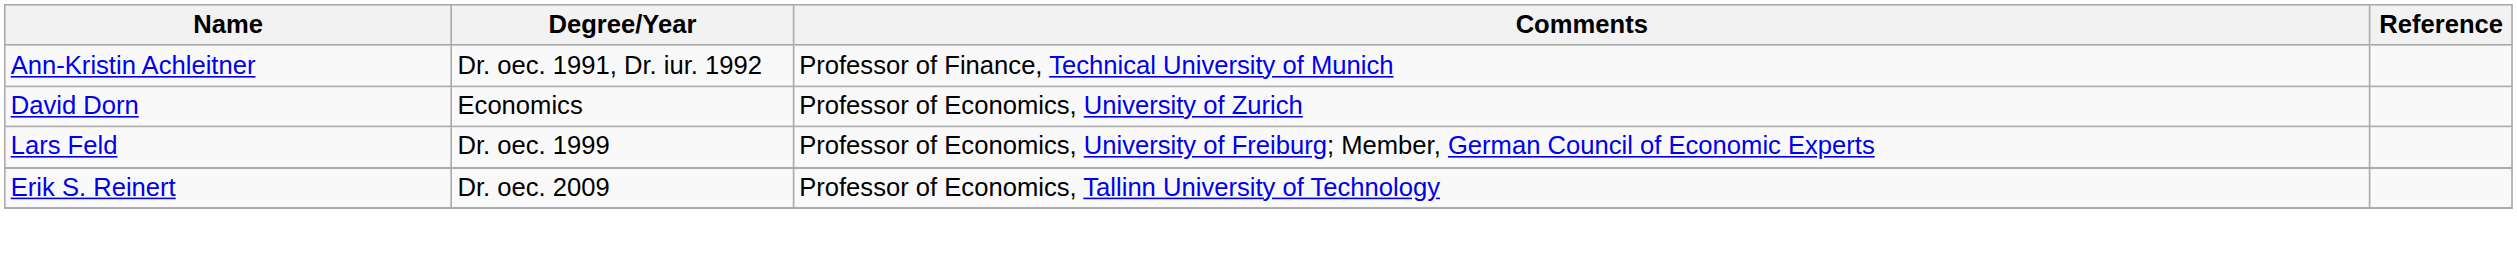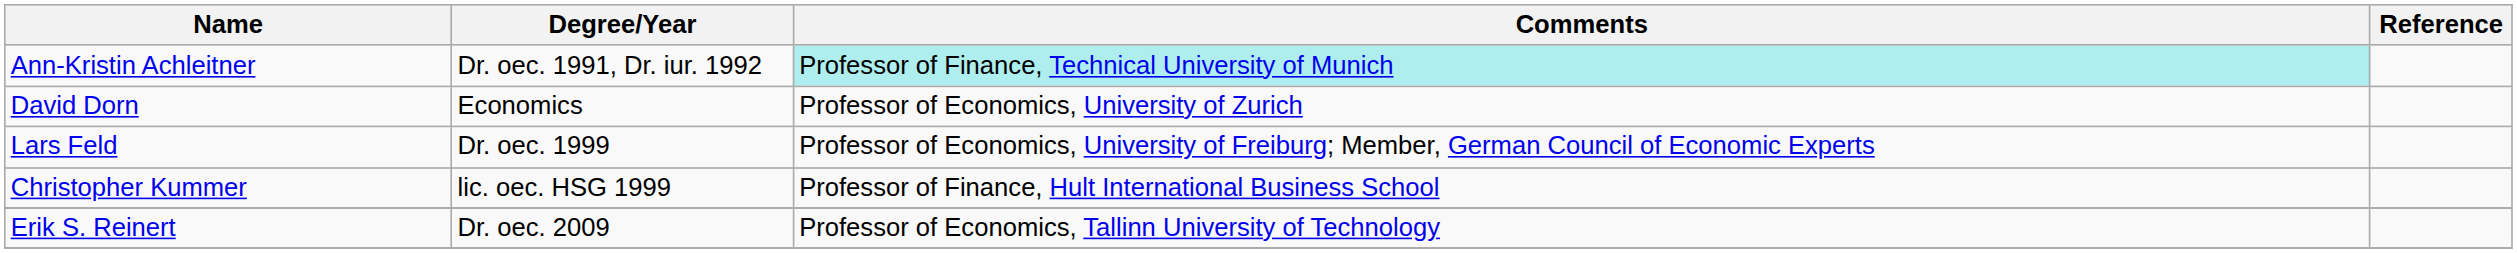Ann-Kristin Achleitner | Comments: no background -> paleturquoise background
+ row: Christopher Kummer | lic. oec. HSG 1999 | Professor of Finance, Hult International Business School
